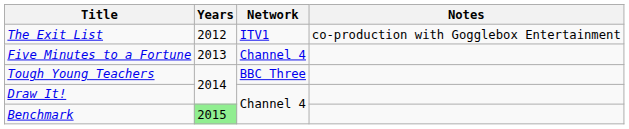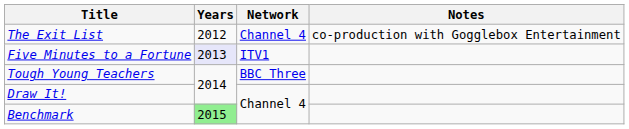The Exit List | Network: ITV1 -> Channel 4
Five Minutes to a Fortune | Years: no background -> lavender background
Five Minutes to a Fortune | Network: Channel 4 -> ITV1
